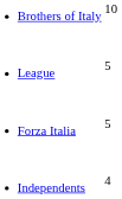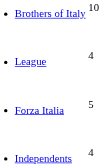League | column 2: 5 -> 4
